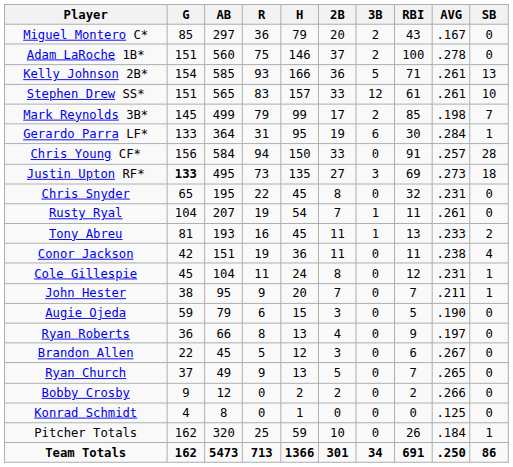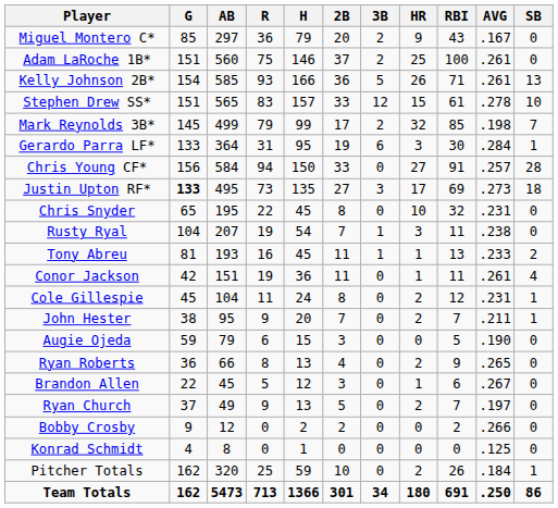+ column: HR | 9 | 25 | 26 | 15 | 32 | 3 | 27 | 17 | 10 | 3 | 1 | 1 | 2 | 2 | 0 | 2 | 1 | 2 | 0 | 0 | 2 | 180
Adam LaRoche 1B* | AVG: .278 -> .261
Stephen Drew SS* | AVG: .261 -> .278
Rusty Ryal | AVG: .261 -> .238
Conor Jackson | AVG: .238 -> .261
Ryan Roberts | AVG: .197 -> .265
Ryan Church | AVG: .265 -> .197
